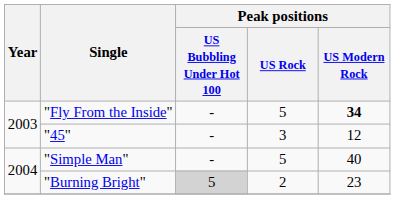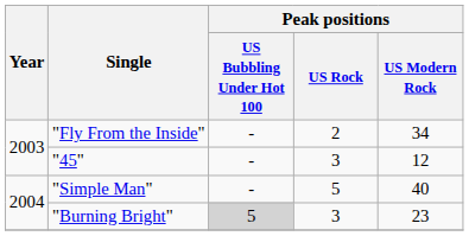"Fly From the Inside" | Peak positions / US Rock: 5 -> 2
"Fly From the Inside" | Peak positions / US Modern Rock: bold -> normal
"Burning Bright" | Peak positions / US Rock: 2 -> 3
